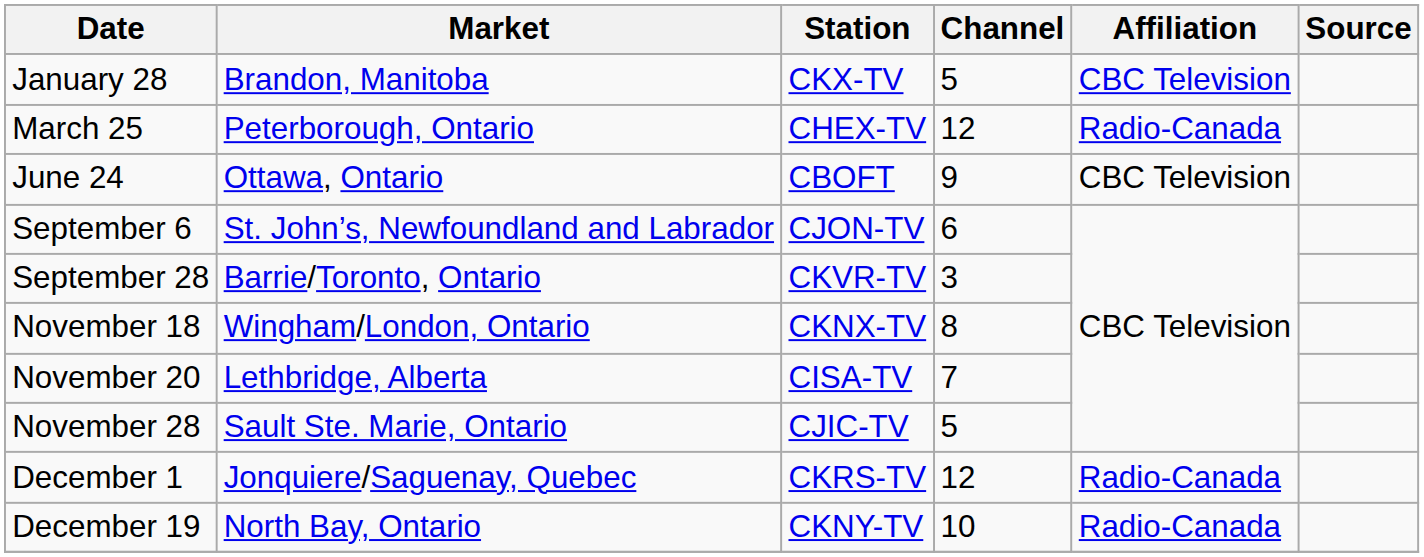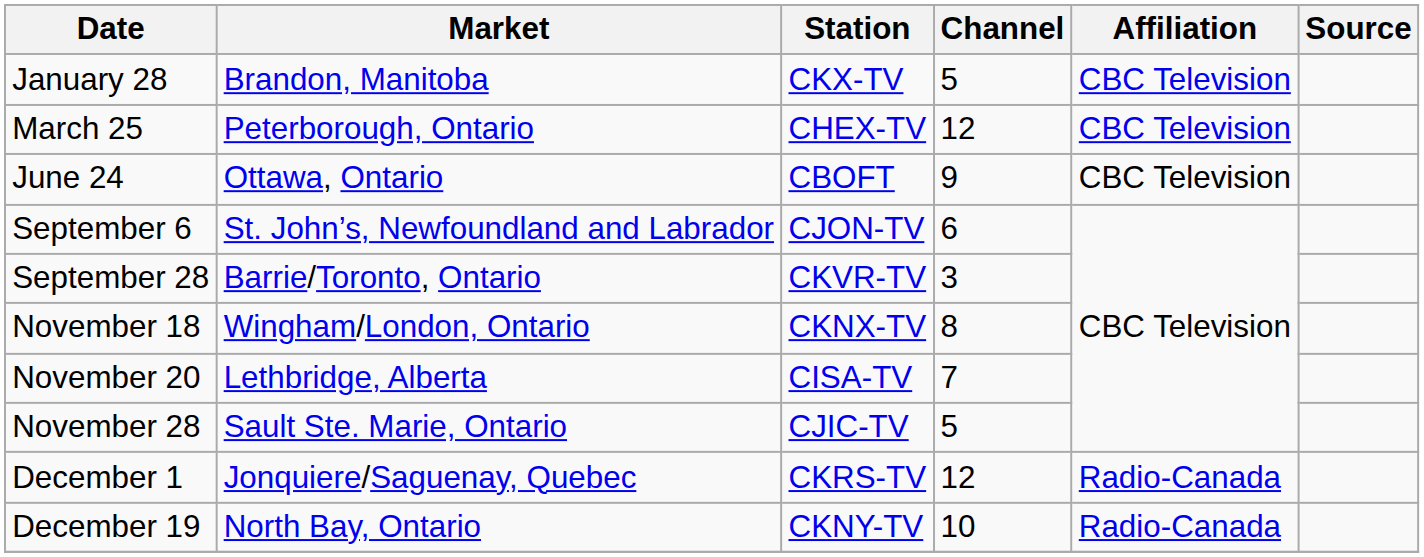March 25 | Affiliation: Radio-Canada -> CBC Television
